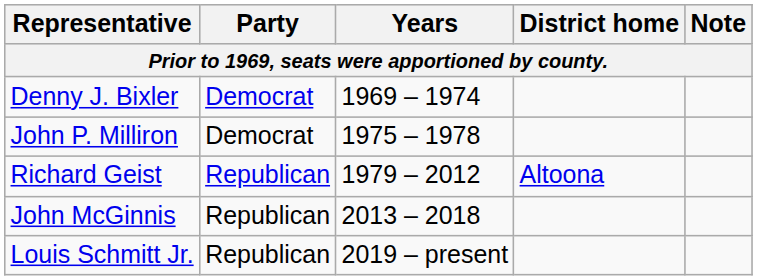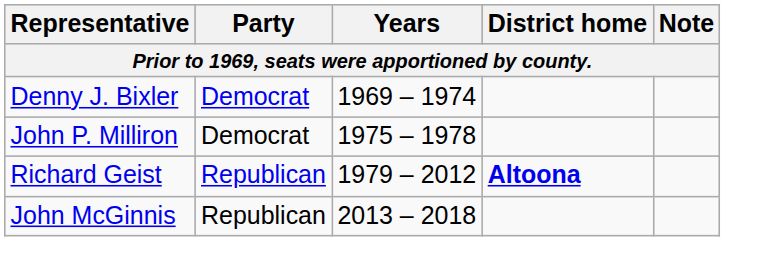Richard Geist | District home: normal -> bold
- row: Louis Schmitt Jr. | Republican | 2019 – present
